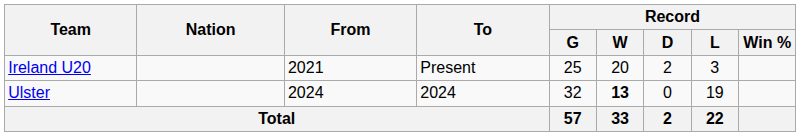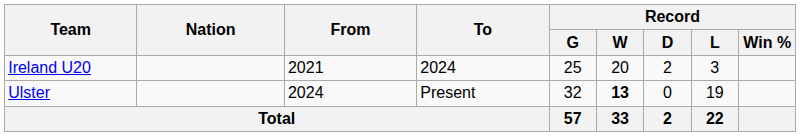Ireland U20 | To: Present -> 2024
Ulster | To: 2024 -> Present
